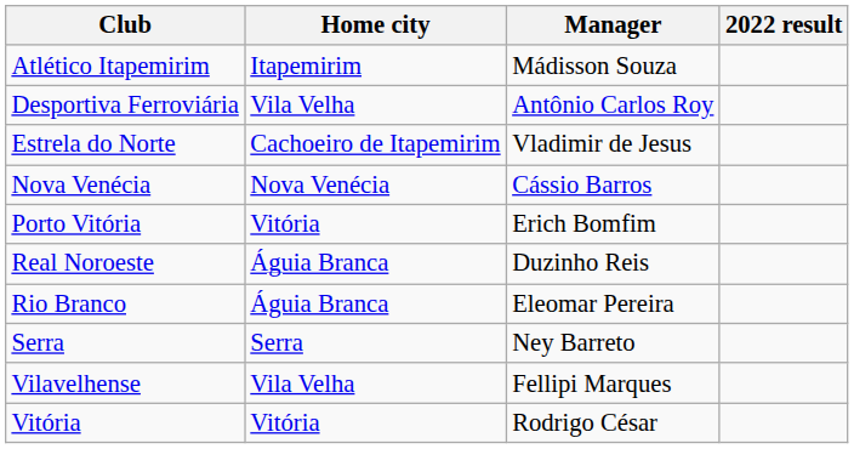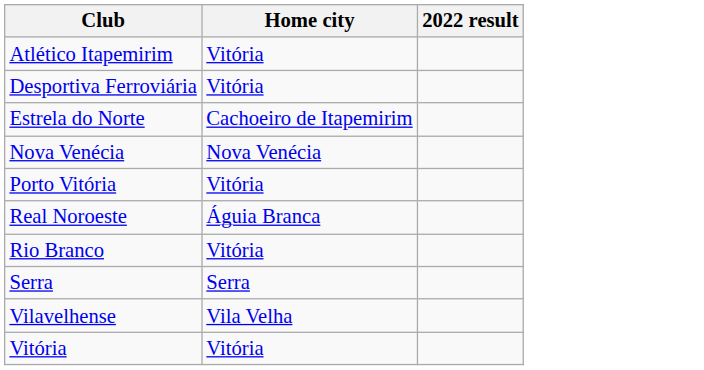- column: Manager | Mádisson Souza | Antônio Carlos Roy | Vladimir de Jesus | Cássio Barros | Erich Bomfim | Duzinho Reis | Eleomar Pereira | Ney Barreto | Fellipi Marques | Rodrigo César
Atlético Itapemirim | Home city: Itapemirim -> Vitória
Desportiva Ferroviária | Home city: Vila Velha -> Vitória
Rio Branco | Home city: Águia Branca -> Vitória
